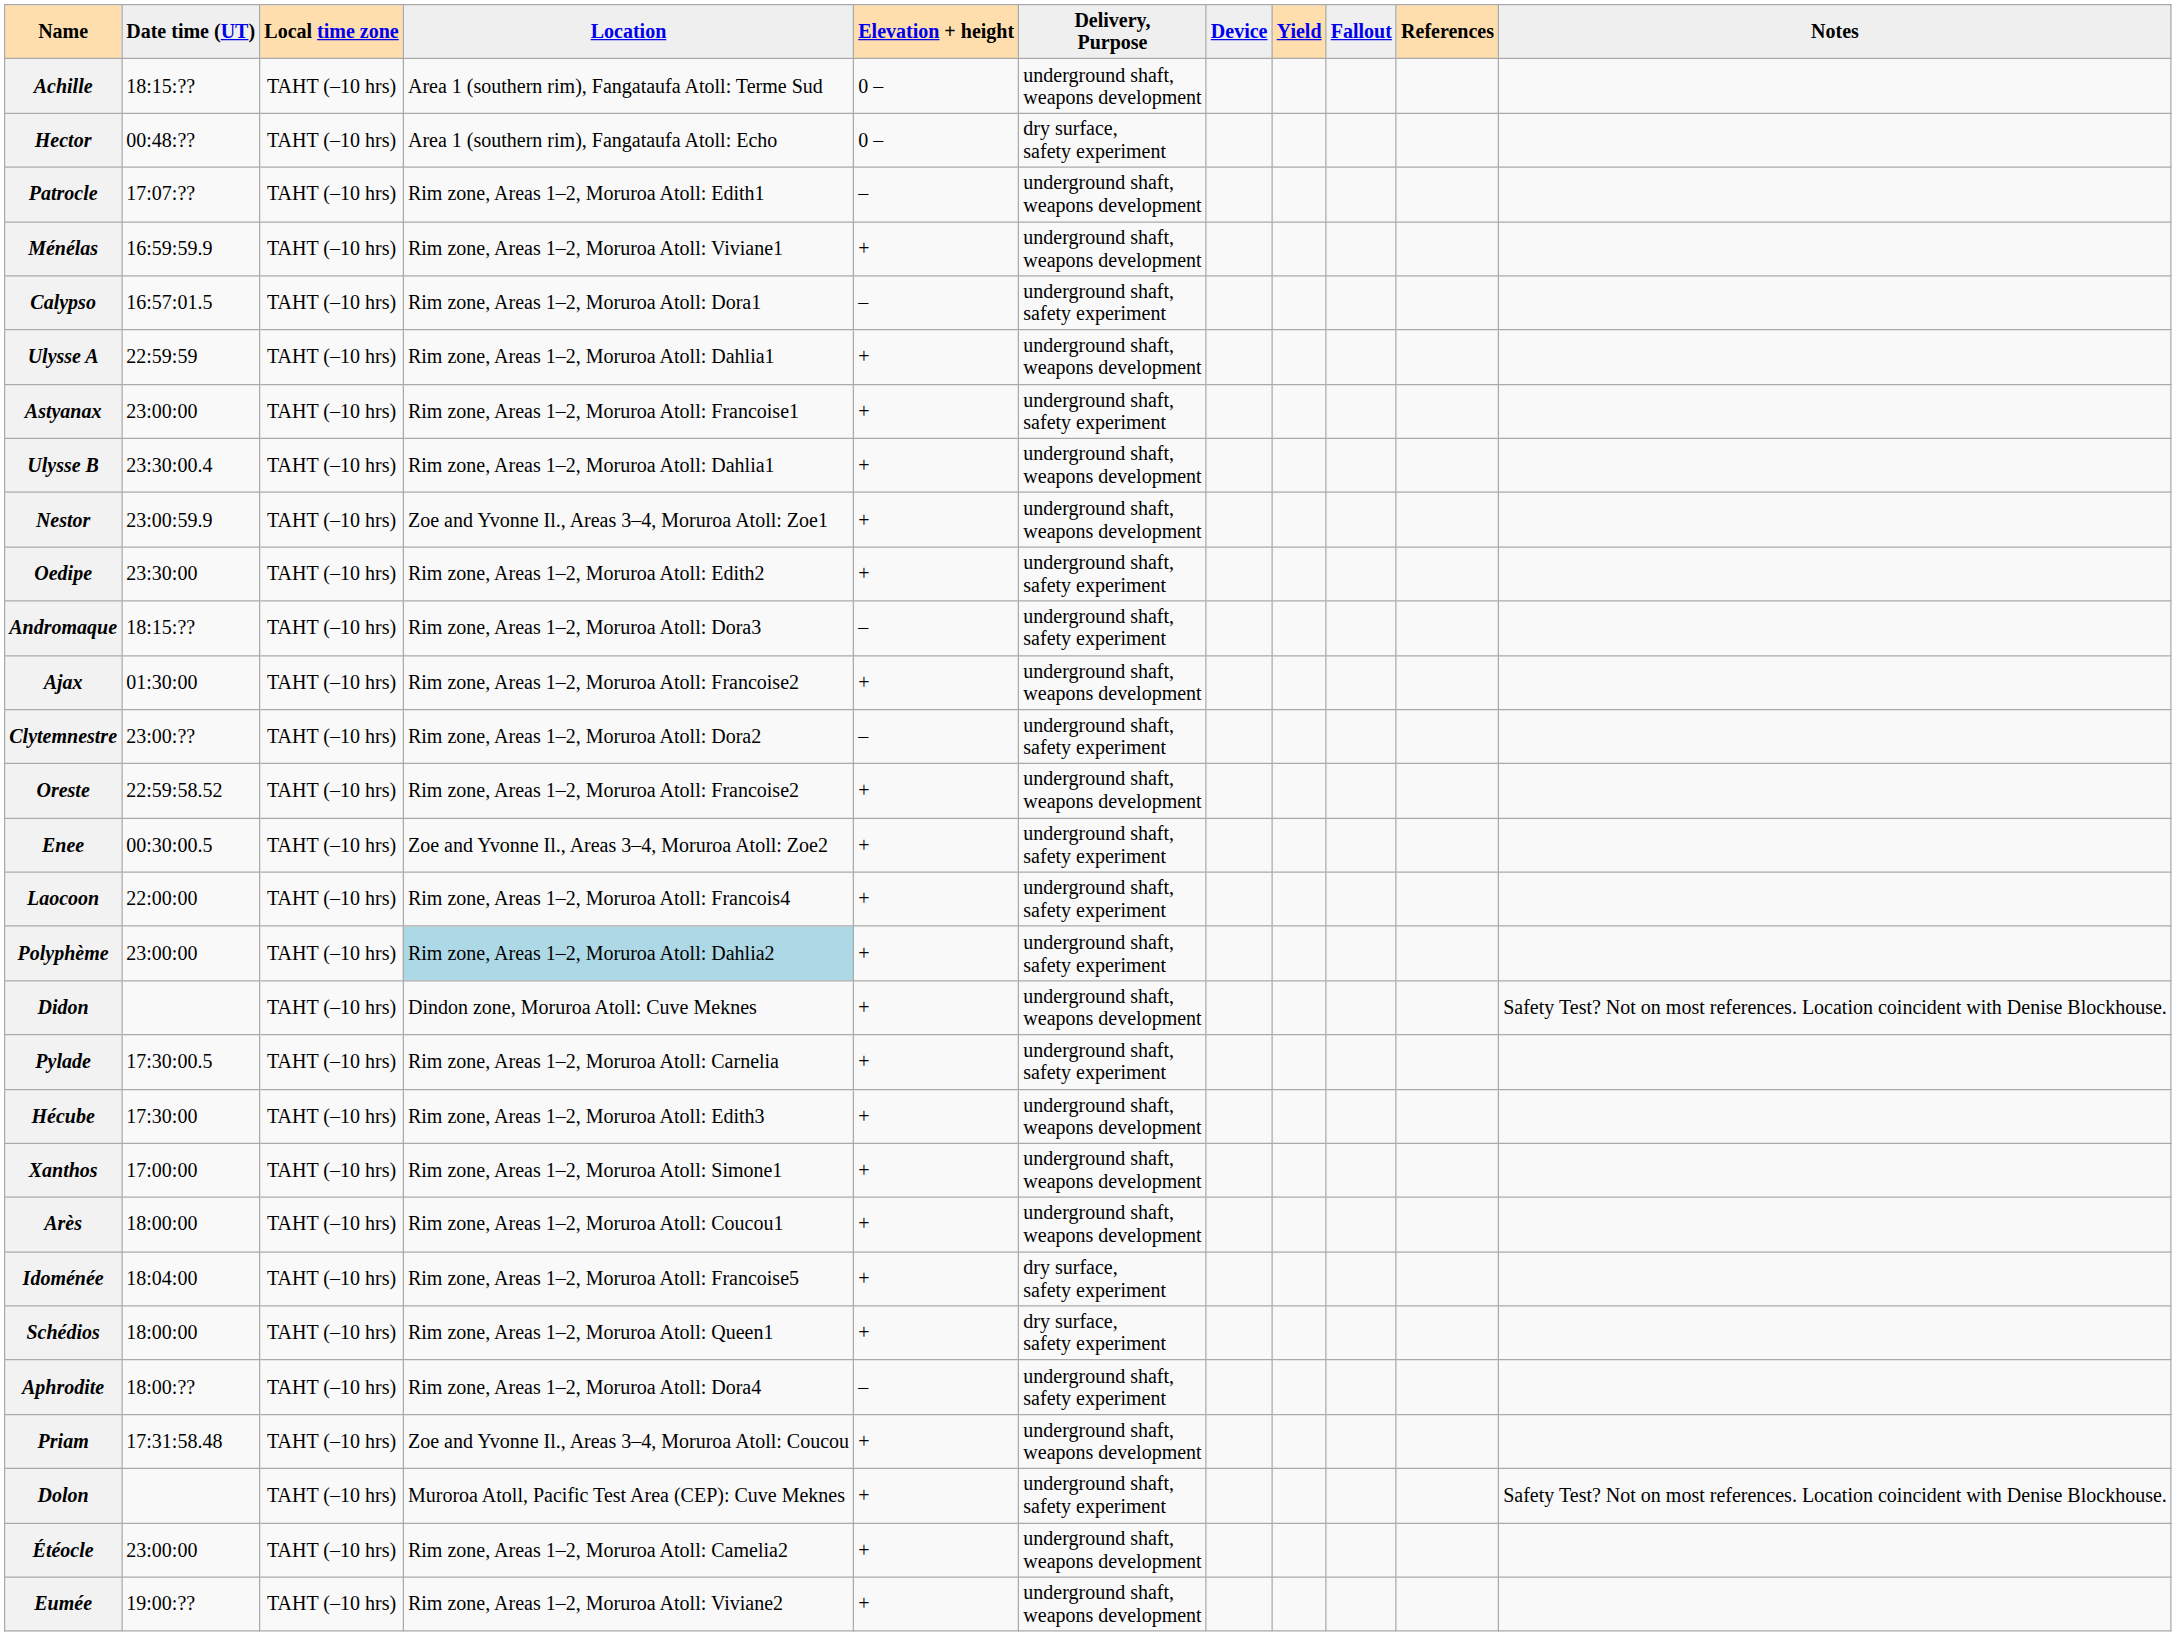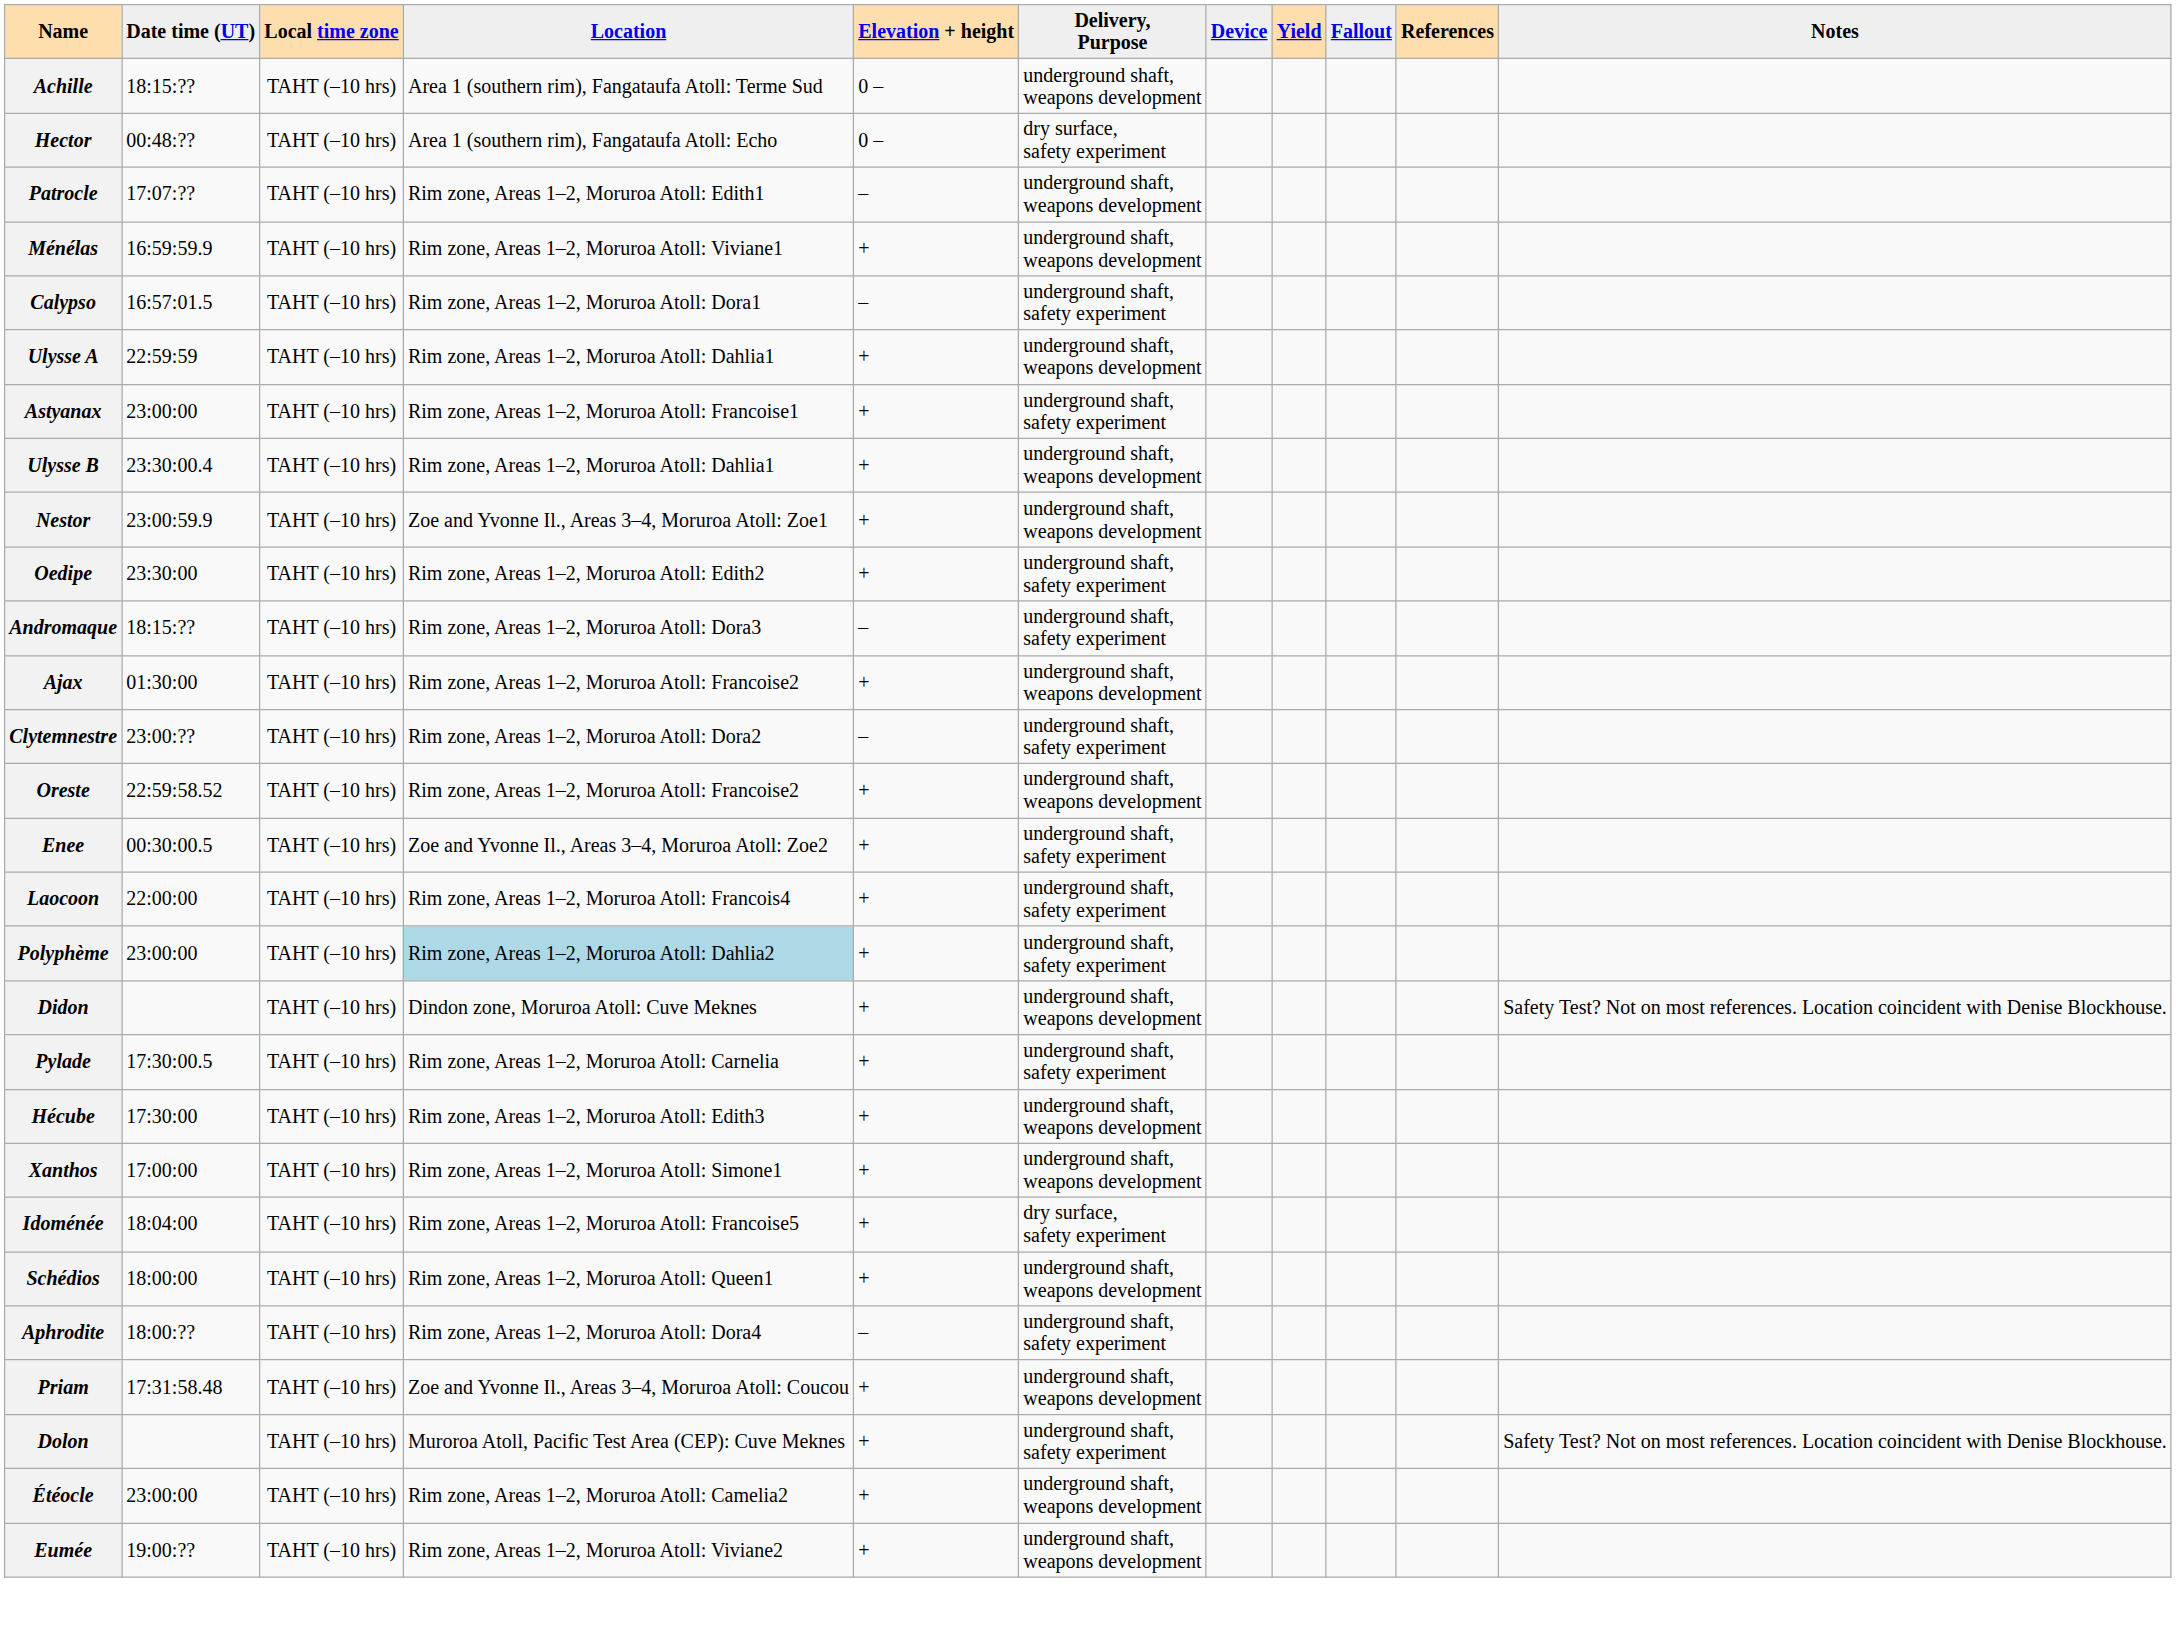- row: Arès | 18:00:00 | TAHT (–10 hrs) | Rim zone, Areas 1–2, Moruroa Atoll: Coucou1 | + | underground shaft, weapons development
Schédios | Delivery, Purpose: dry surface, safety experiment -> underground shaft, weapons development
